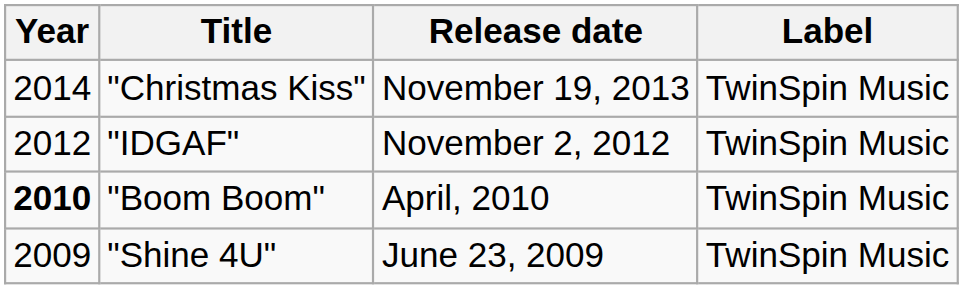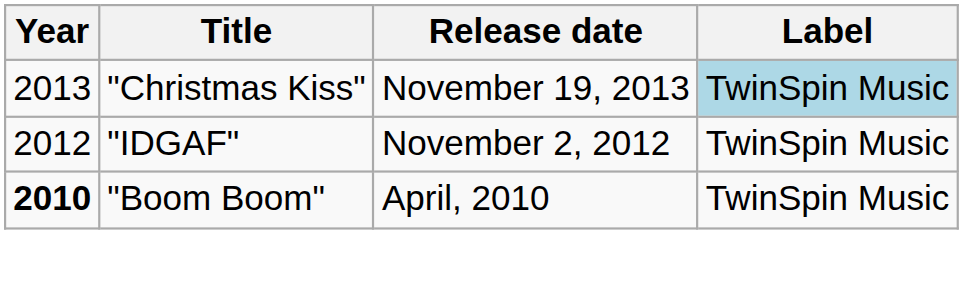"Christmas Kiss" | Year: 2014 -> 2013
"Christmas Kiss" | Label: no background -> lightblue background
- row: 2009 | "Shine 4U" | June 23, 2009 | TwinSpin Music
